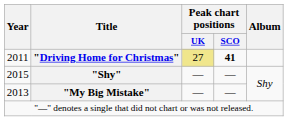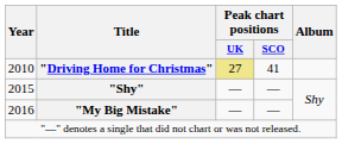"Driving Home for Christmas" | Year: 2011 -> 2010
"Driving Home for Christmas" | Peak chart positions / SCO: bold -> normal
"My Big Mistake" | Year: 2013 -> 2016
